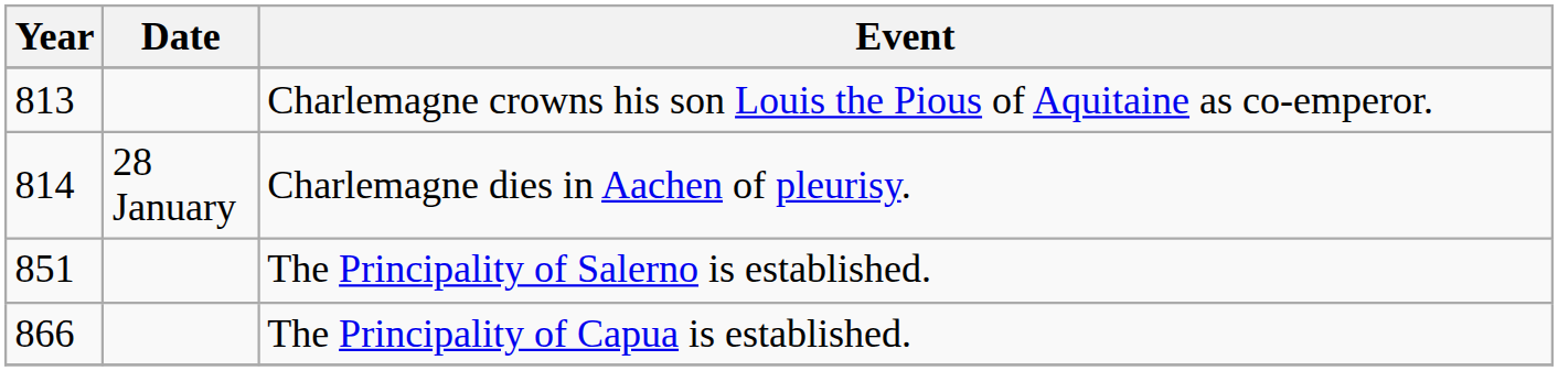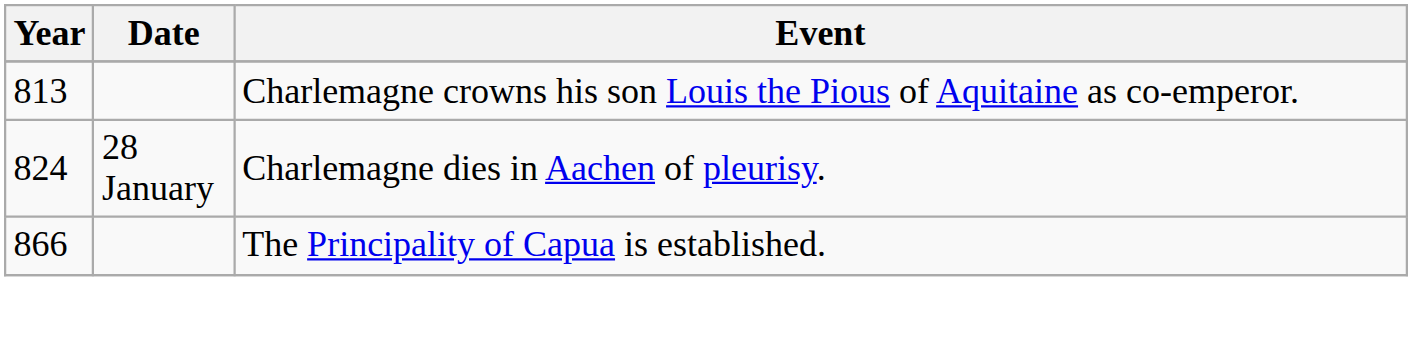Charlemagne dies in Aachen of pleurisy. | Year: 814 -> 824
- row: 851 | The Principality of Salerno is established.
